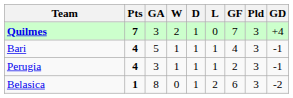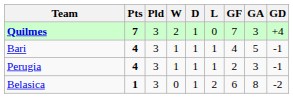columns swapped: Pld <-> GA
